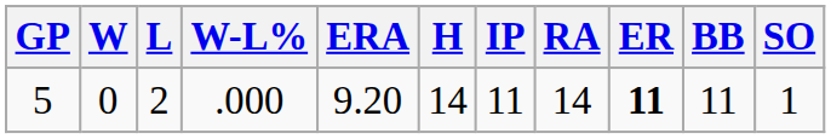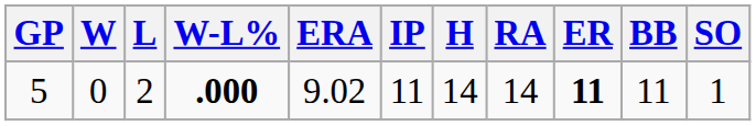columns swapped: IP <-> H
5 | W-L%: normal -> bold
5 | ERA: 9.20 -> 9.02
